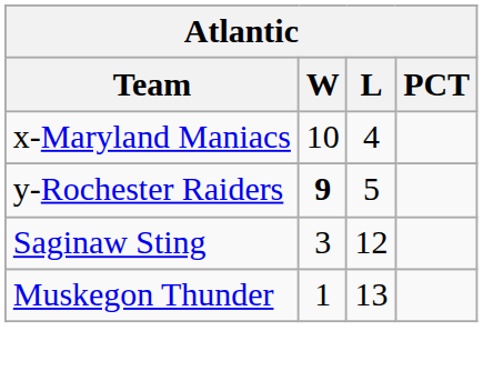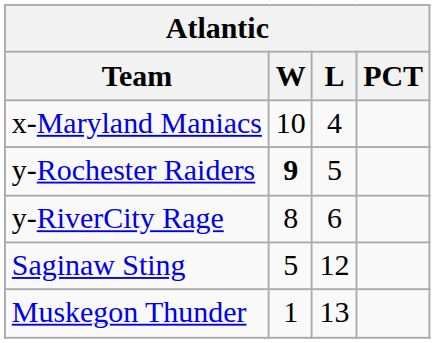+ row: y-RiverCity Rage | 8 | 6
Saginaw Sting | W: 3 -> 5
